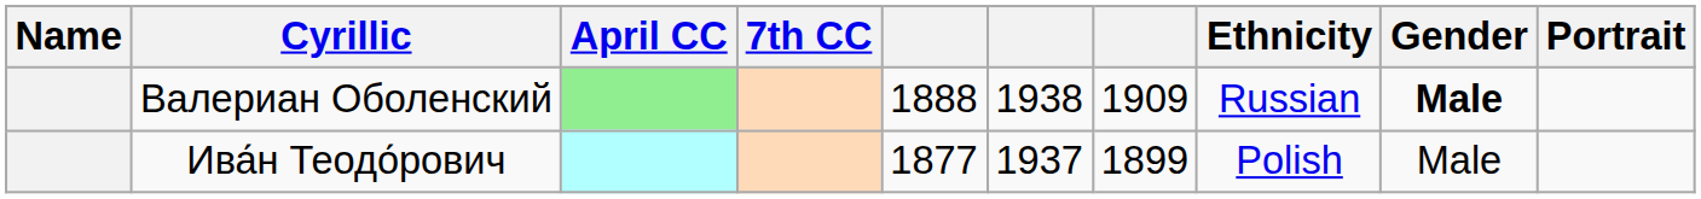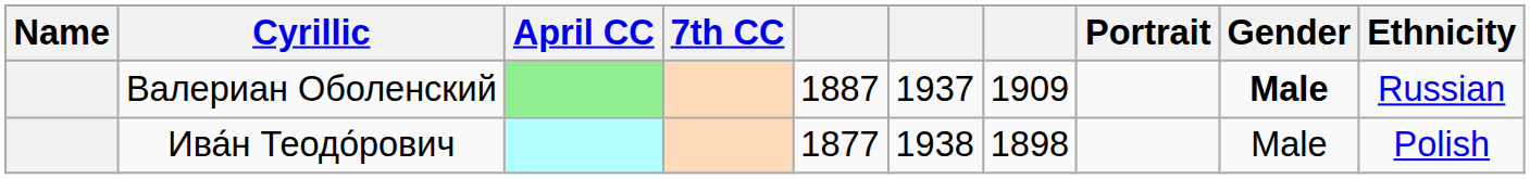columns swapped: Ethnicity <-> Portrait
Валериан Оболенский | column 5: 1888 -> 1887
Валериан Оболенский | column 6: 1938 -> 1937
Ива́н Теодо́рович | column 6: 1937 -> 1938
Ива́н Теодо́рович | column 7: 1899 -> 1898
